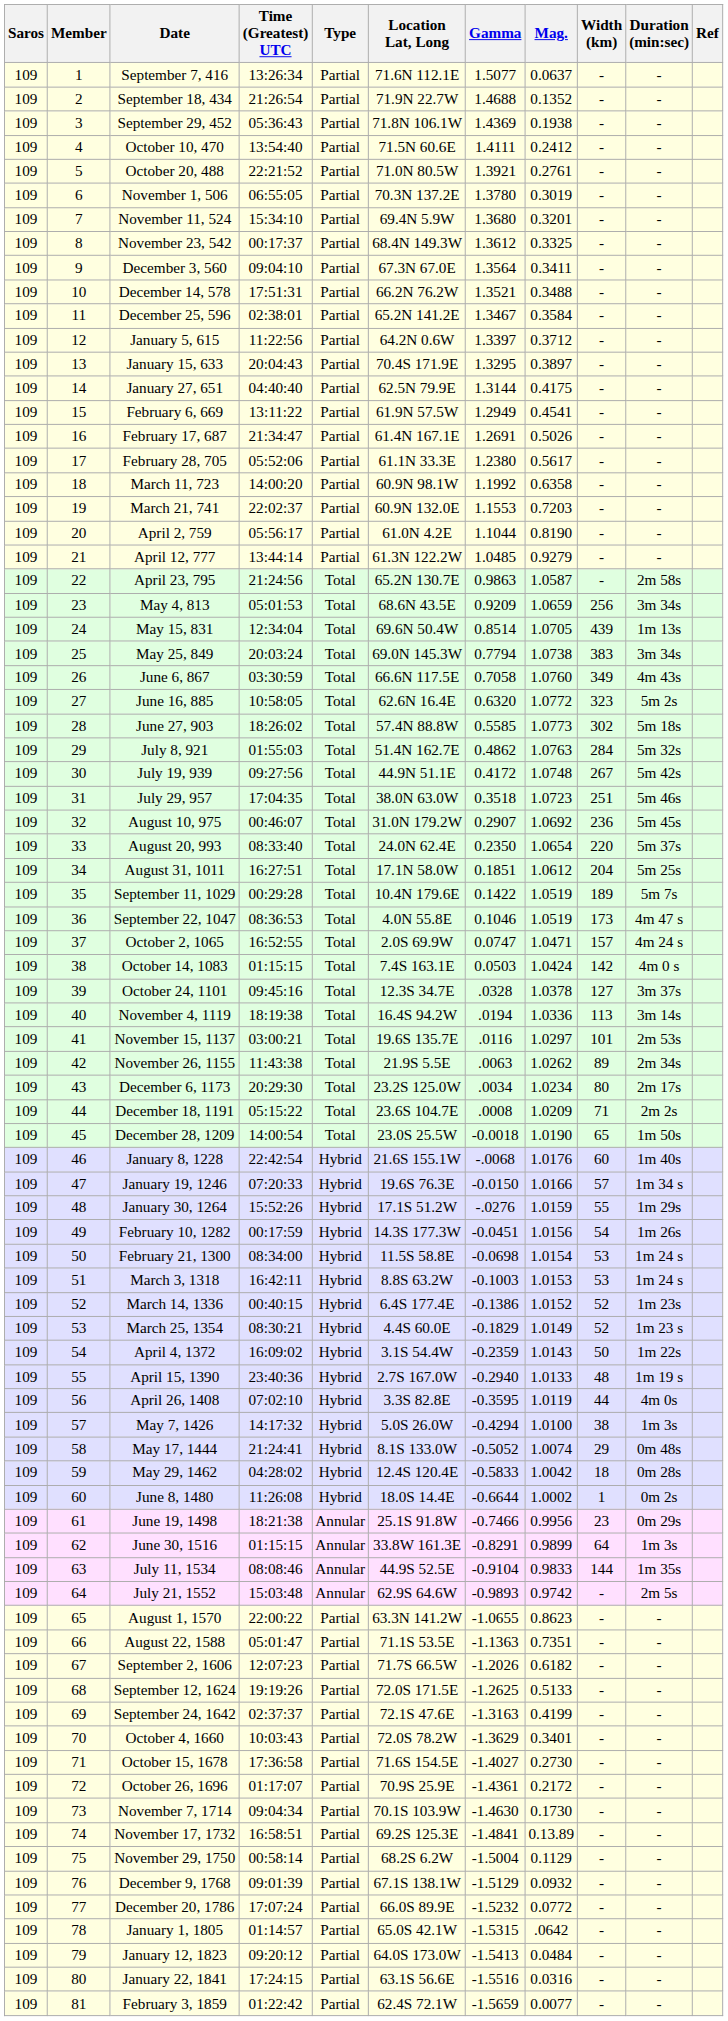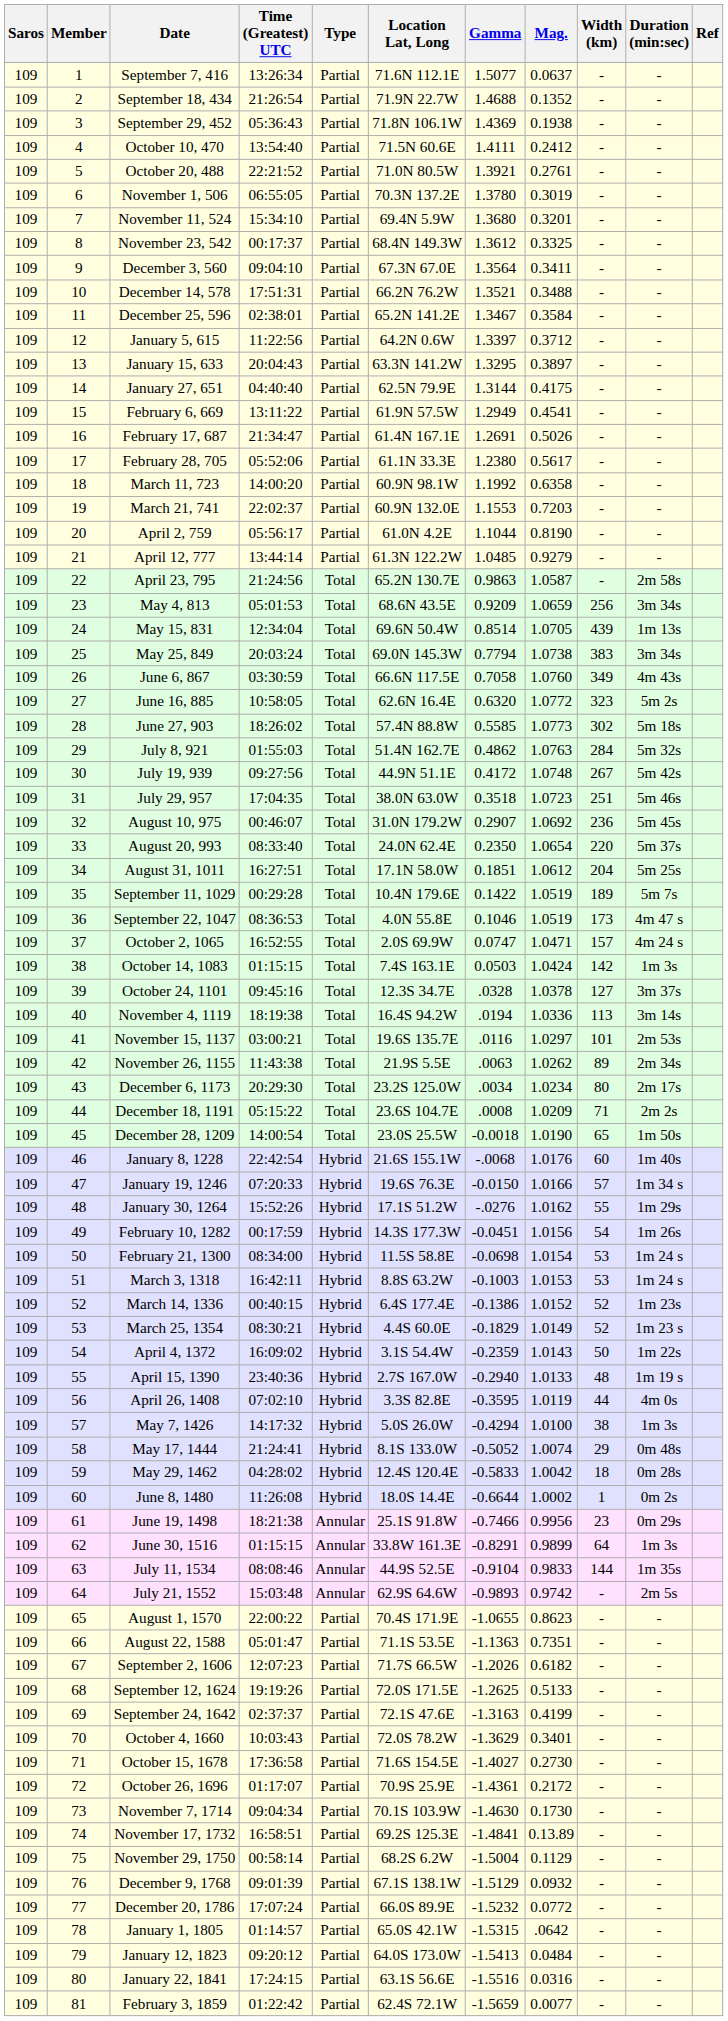January 15, 633 | Location Lat, Long: 70.4S 171.9E -> 63.3N 141.2W
October 14, 1083 | Duration (min:sec): 4m 0 s -> 1m 3s
January 30, 1264 | Mag.: 1.0159 -> 1.0162
August 1, 1570 | Location Lat, Long: 63.3N 141.2W -> 70.4S 171.9E
